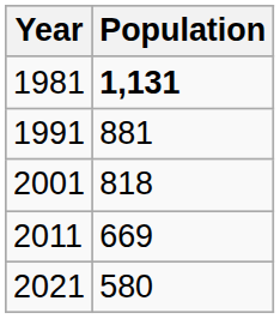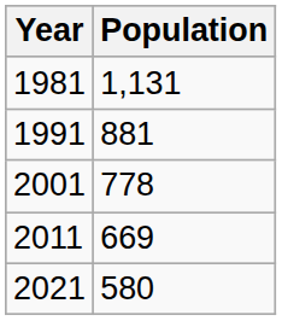1981 | Population: bold -> normal
2001 | Population: 818 -> 778
